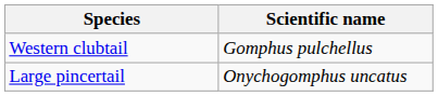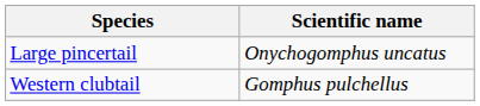rows swapped: Western clubtail <-> Large pincertail
